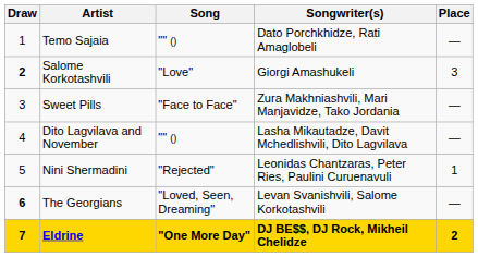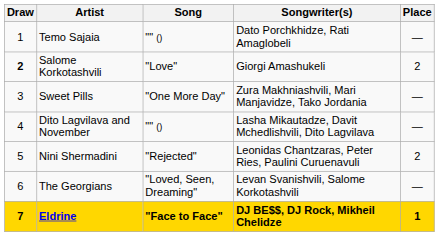Salome Korkotashvili | Place: 3 -> 2
Sweet Pills | Song: "Face to Face" -> "One More Day"
Nini Shermadini | Place: 1 -> 2
The Georgians | Draw: bold -> normal
Eldrine | Song: "One More Day" -> "Face to Face"
Eldrine | Place: 2 -> 1
